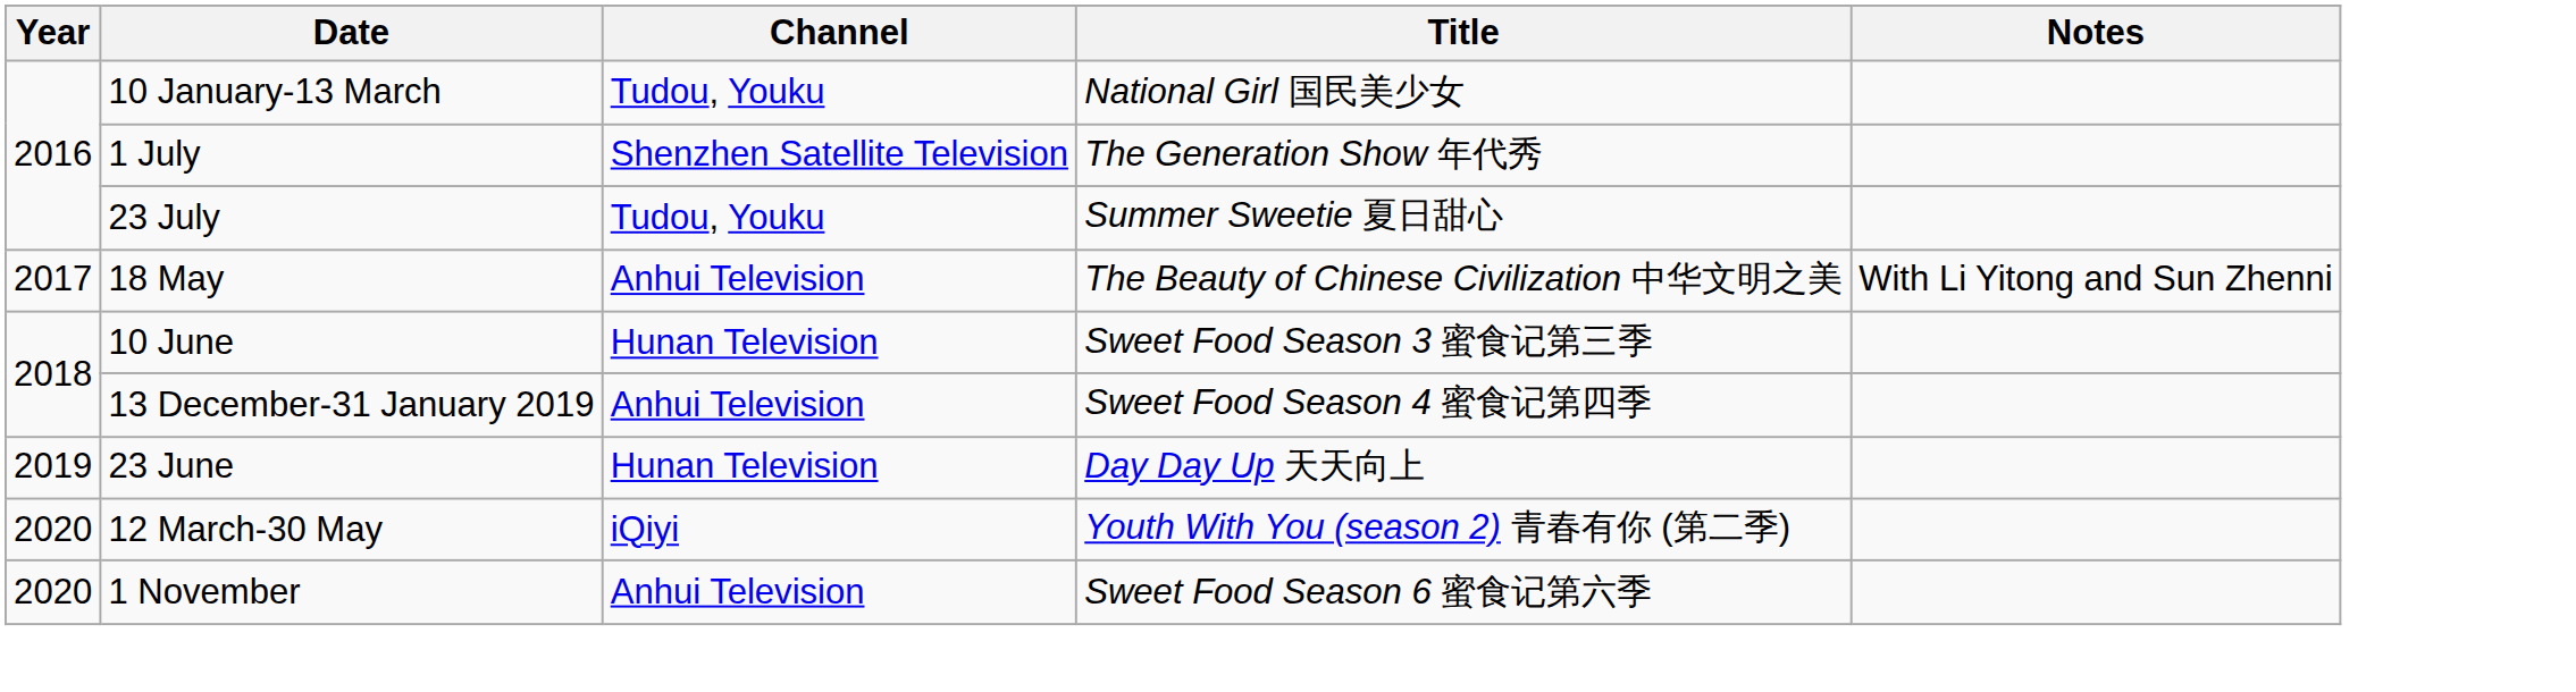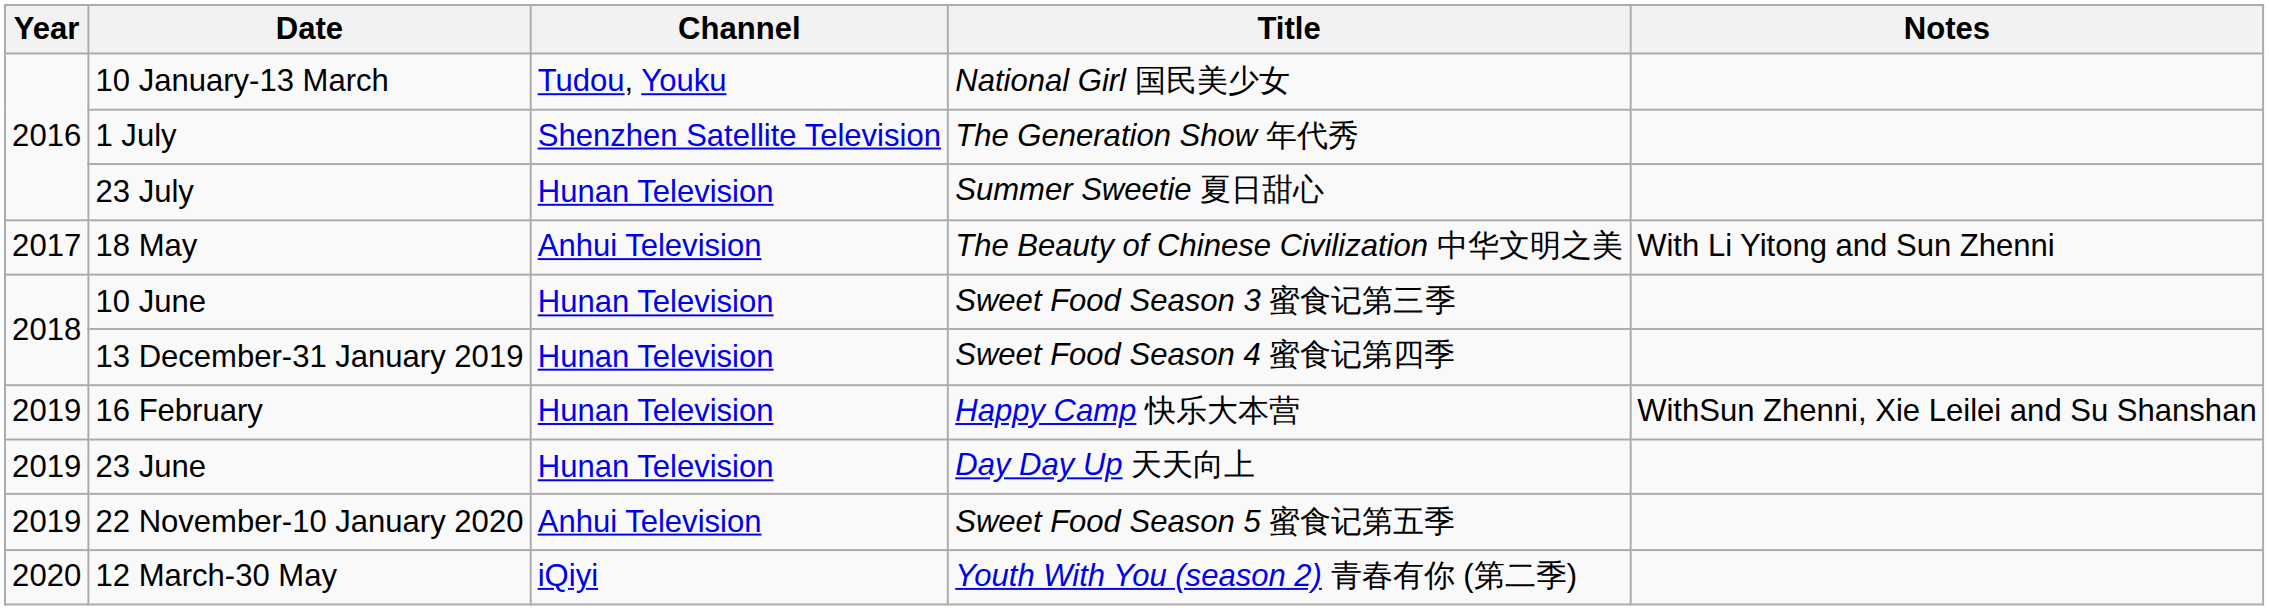23 July | Channel: Tudou, Youku -> Hunan Television
13 December-31 January 2019 | Channel: Anhui Television -> Hunan Television
+ row: 2019 | 16 February | Hunan Television | Happy Camp 快乐大本营 | WithSun Zhenni, Xie Leilei and Su Shanshan
+ row: 2019 | 22 November-10 January 2020 | Anhui Television | Sweet Food Season 5 蜜食记第五季
- row: 2020 | 1 November | Anhui Television | Sweet Food Season 6 蜜食记第六季
